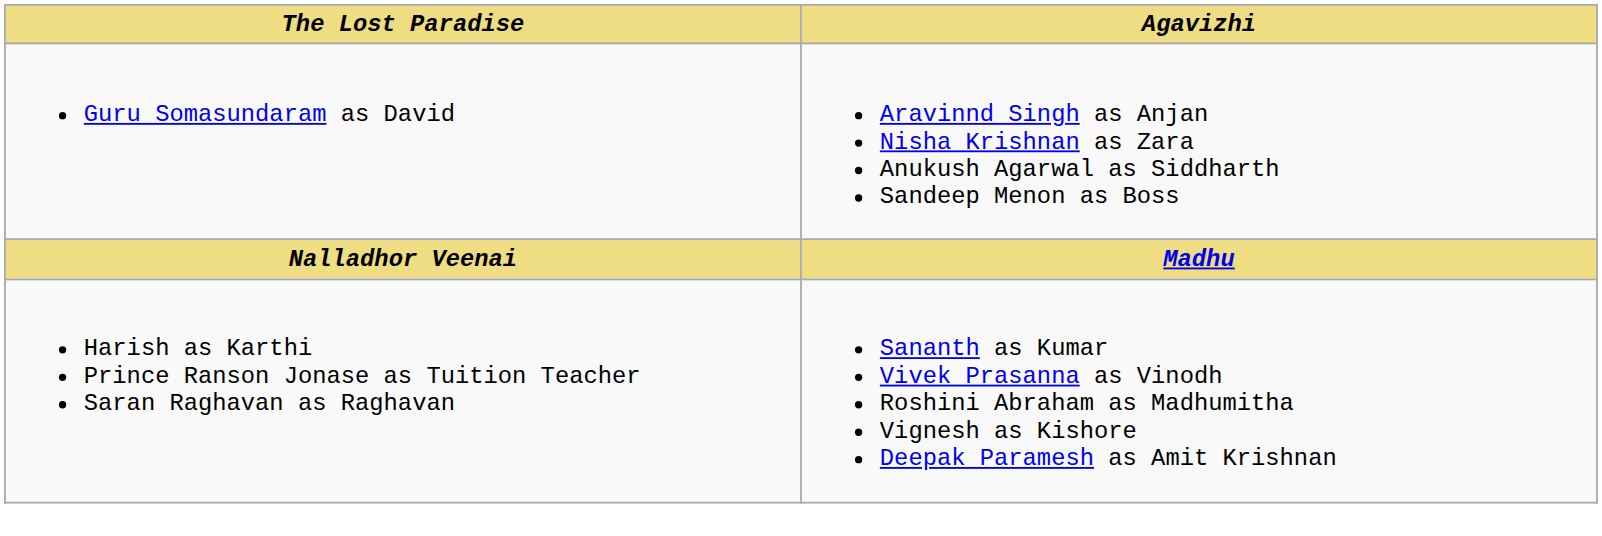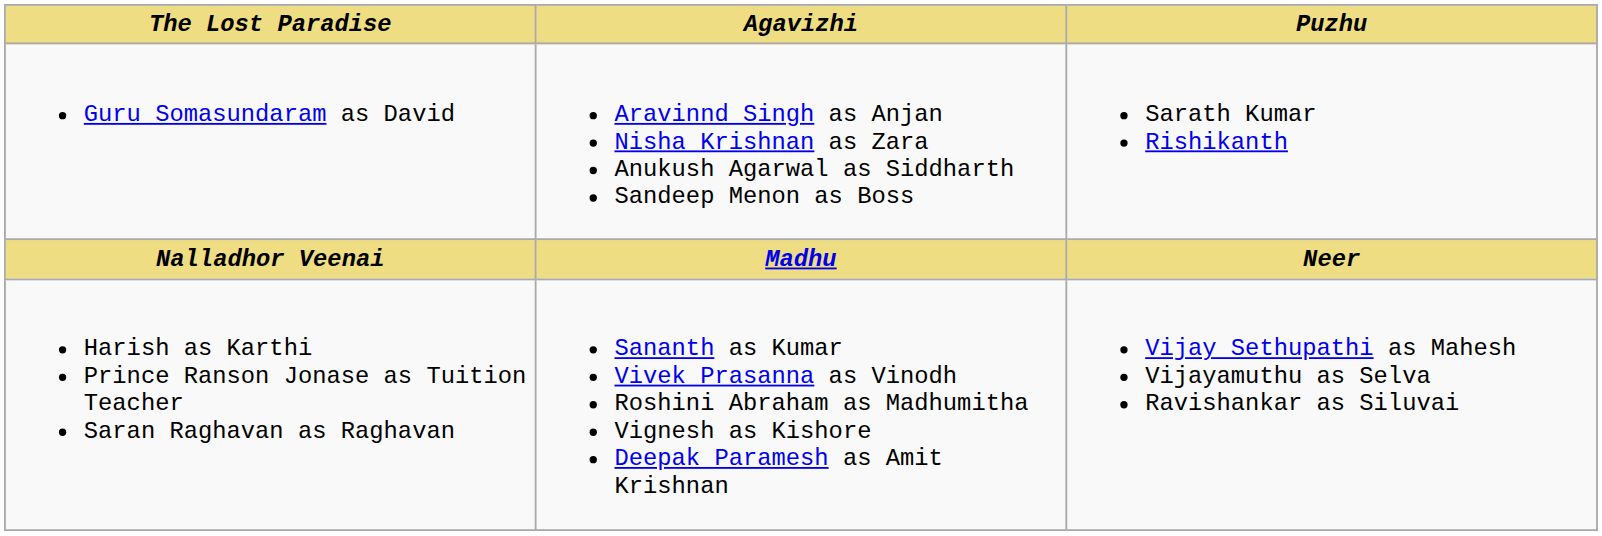+ column: Puzhu | Sarath Kumar Rishikanth | Neer | Vijay Sethupathi as Mahesh Vijayamuthu as Selva Ravishankar as Siluvai
